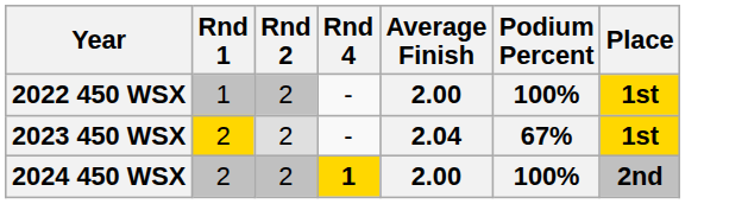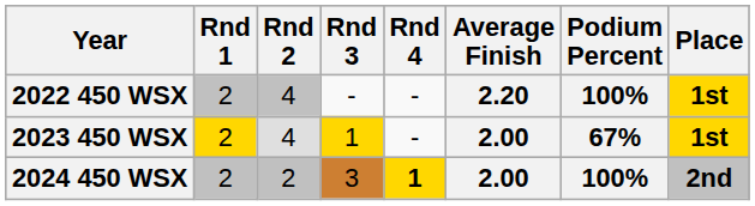+ column: Rnd 3 | - | 1 | 3
2022 450 WSX | Rnd 1: 1 -> 2
2022 450 WSX | Rnd 2: 2 -> 4
2022 450 WSX | Average Finish: 2.00 -> 2.20
2023 450 WSX | Rnd 2: 2 -> 4
2023 450 WSX | Average Finish: 2.04 -> 2.00
